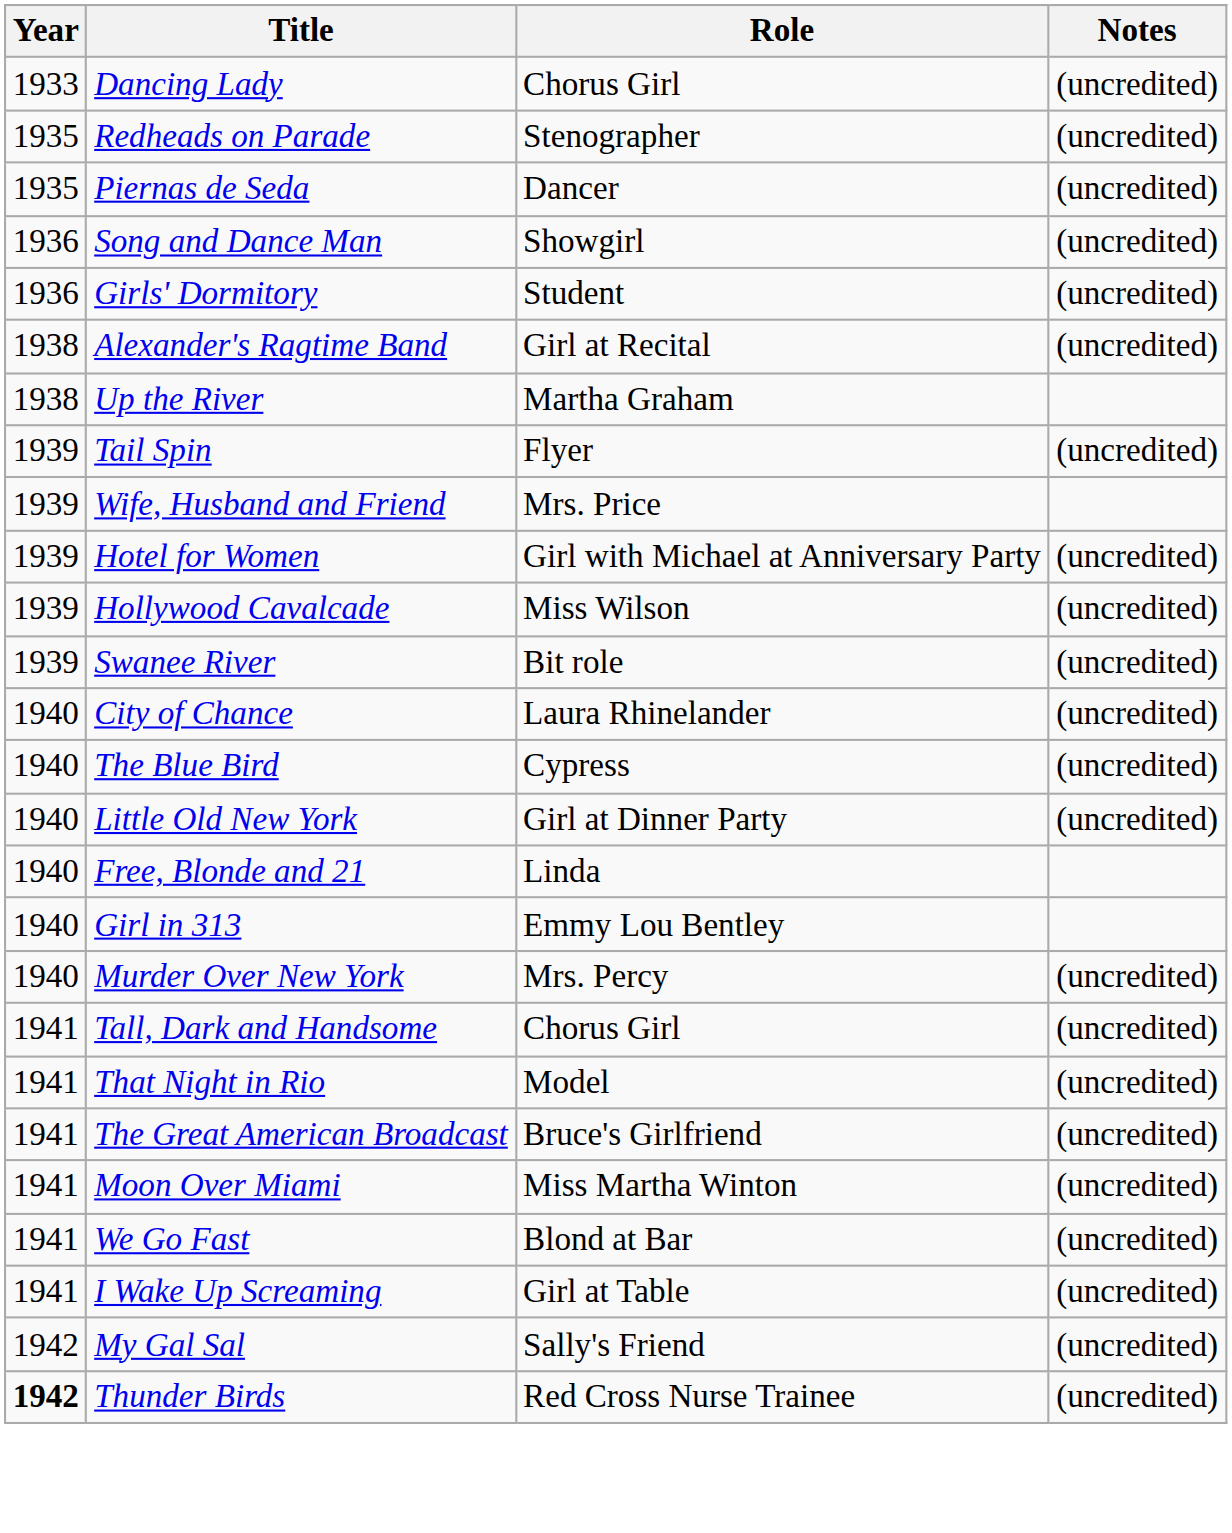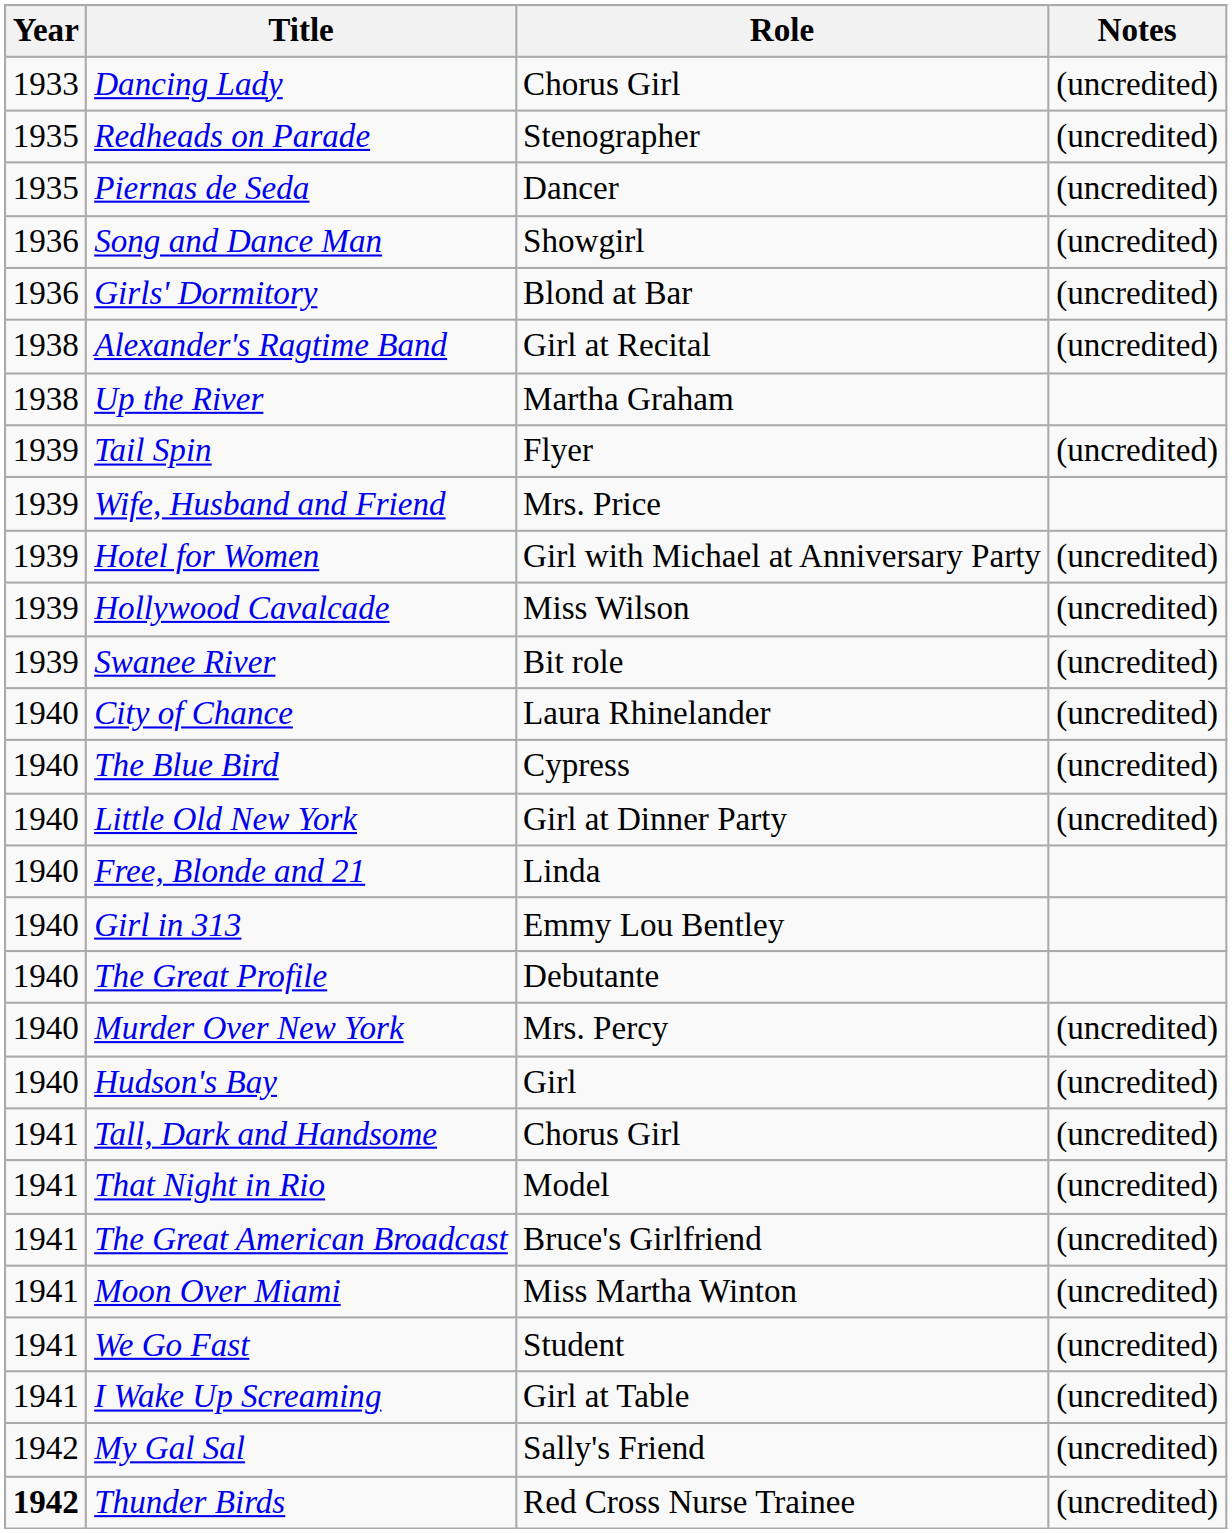Girls' Dormitory | Role: Student -> Blond at Bar
+ row: 1940 | The Great Profile | Debutante
+ row: 1940 | Hudson's Bay | Girl | (uncredited)
We Go Fast | Role: Blond at Bar -> Student
